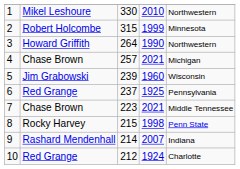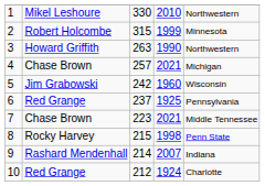3 | column 3: 264 -> 263
5 | column 3: 239 -> 242
